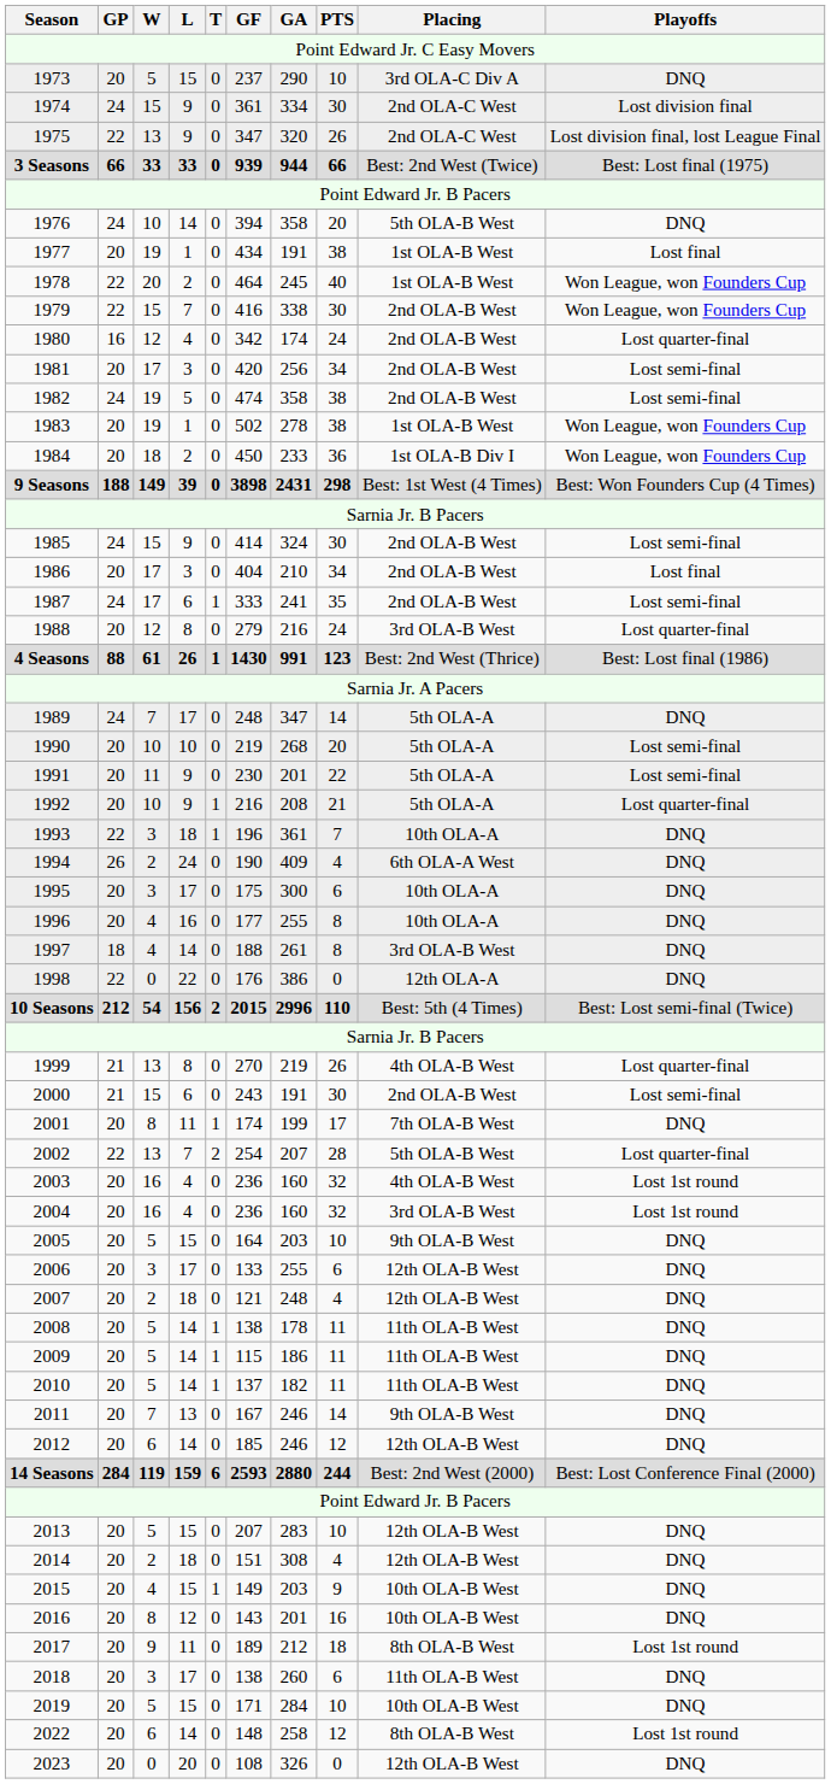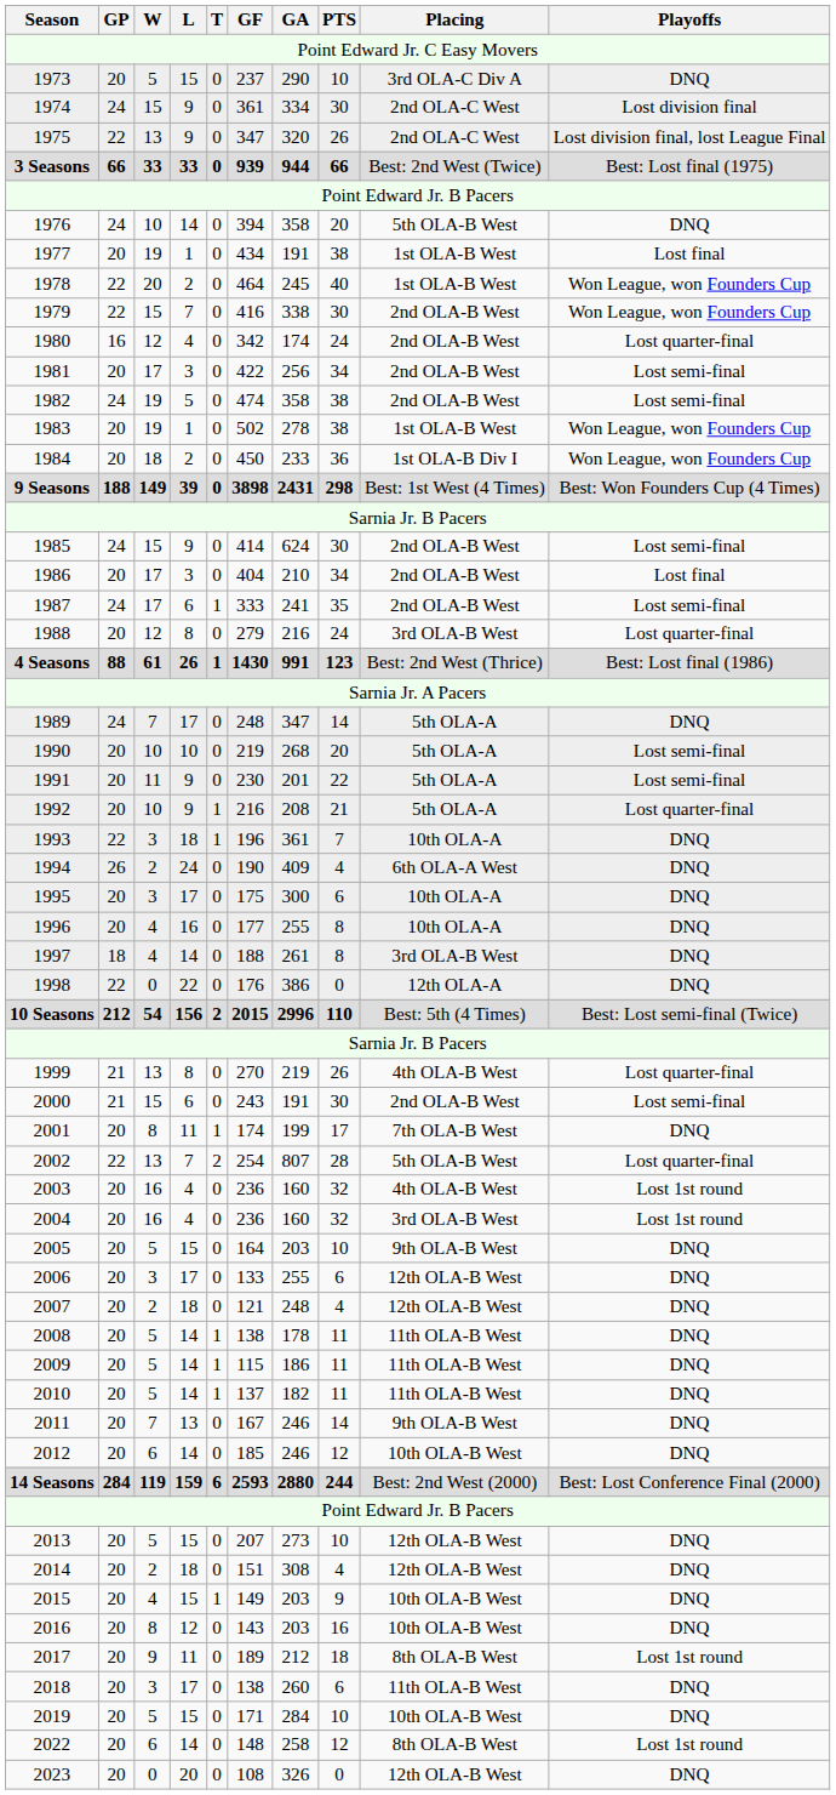1981 | GF: 420 -> 422
1985 | GA: 324 -> 624
2002 | GA: 207 -> 807
2012 | Placing: 12th OLA-B West -> 10th OLA-B West
2013 | GA: 283 -> 273
2016 | GA: 201 -> 203
